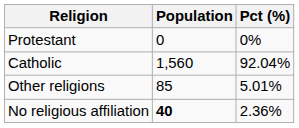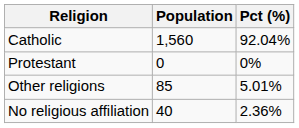rows swapped: Catholic <-> Protestant
No religious affiliation | Population: bold -> normal
